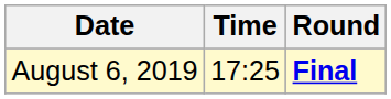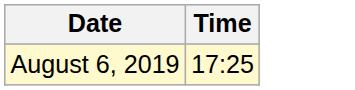- column: Round | Final
